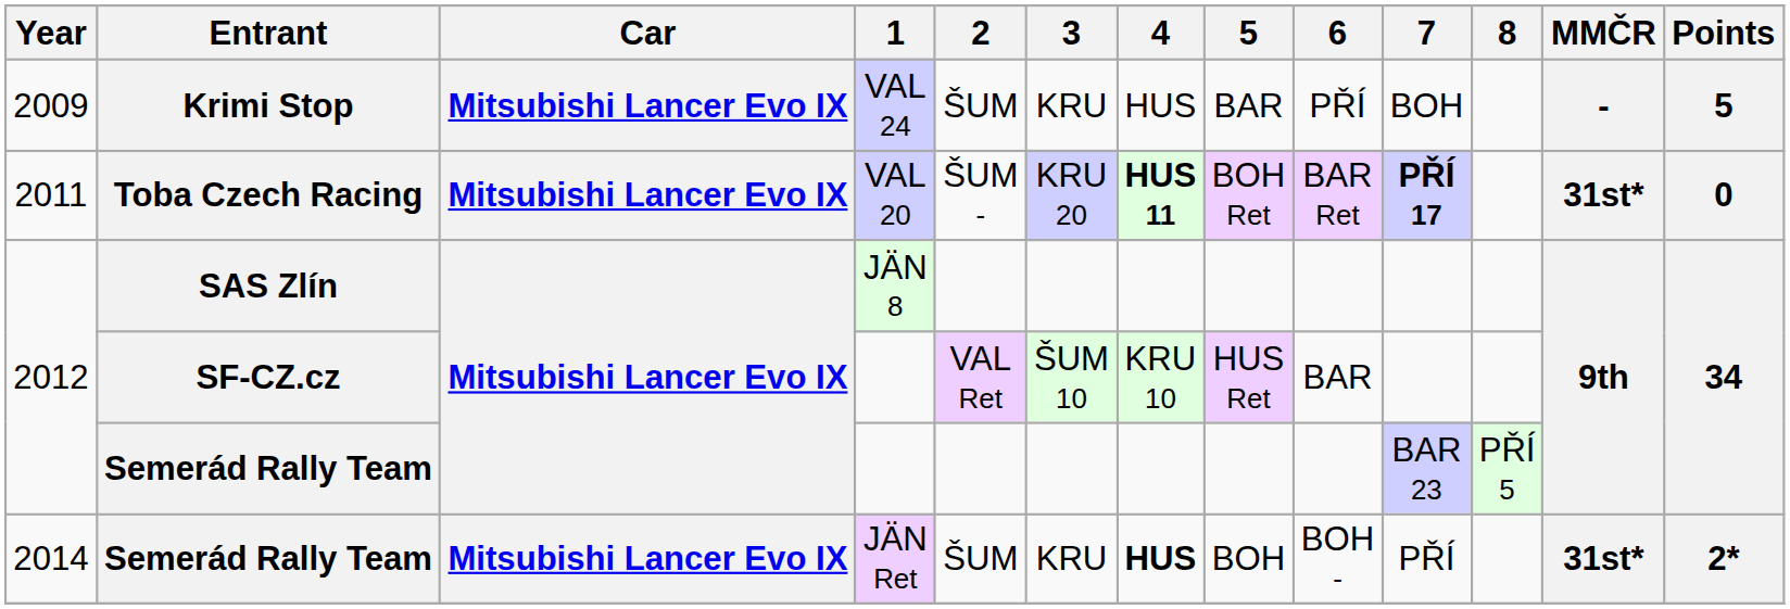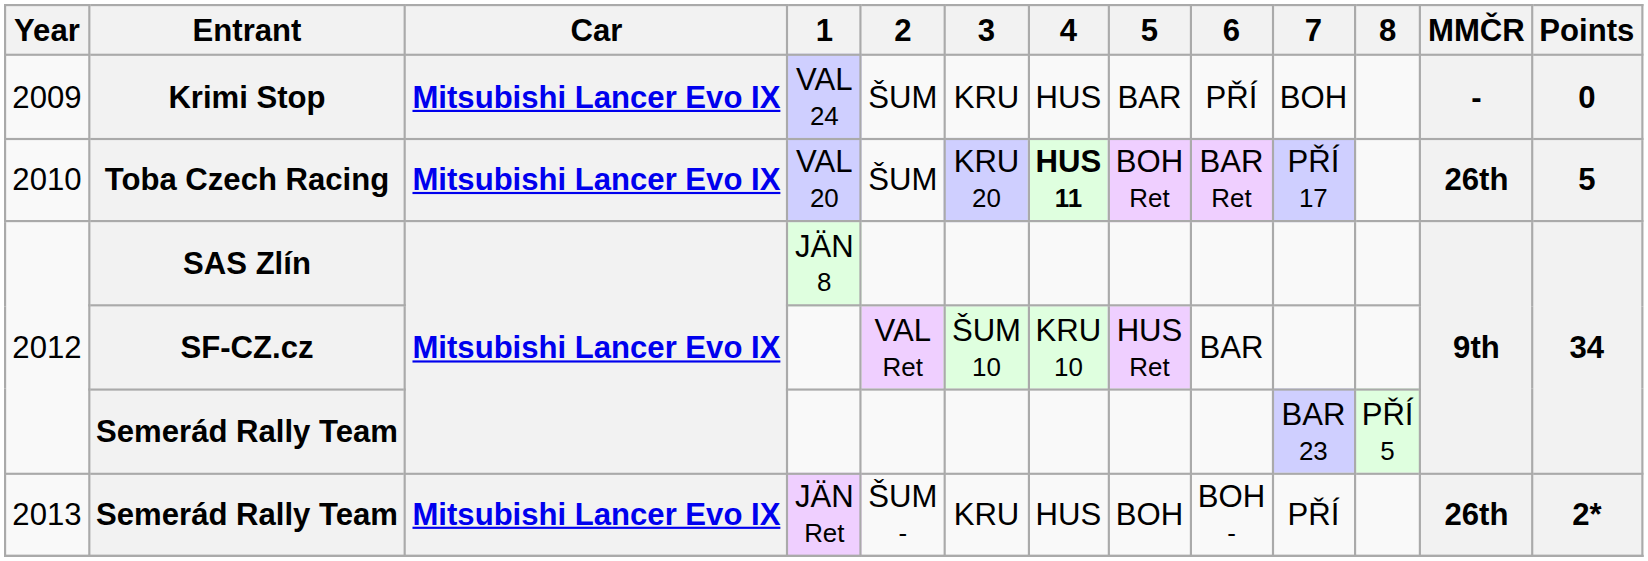Krimi Stop | Points: 5 -> 0
Toba Czech Racing | Year: 2011 -> 2010
Toba Czech Racing | 2: ŠUM - -> ŠUM
Toba Czech Racing | 7: bold -> normal
Toba Czech Racing | MMČR: 31st* -> 26th
Toba Czech Racing | Points: 0 -> 5
Semerád Rally Team / JÄN Ret | Year: 2014 -> 2013
Semerád Rally Team / JÄN Ret | 2: ŠUM -> ŠUM -
Semerád Rally Team / JÄN Ret | 4: bold -> normal
Semerád Rally Team / JÄN Ret | MMČR: 31st* -> 26th
